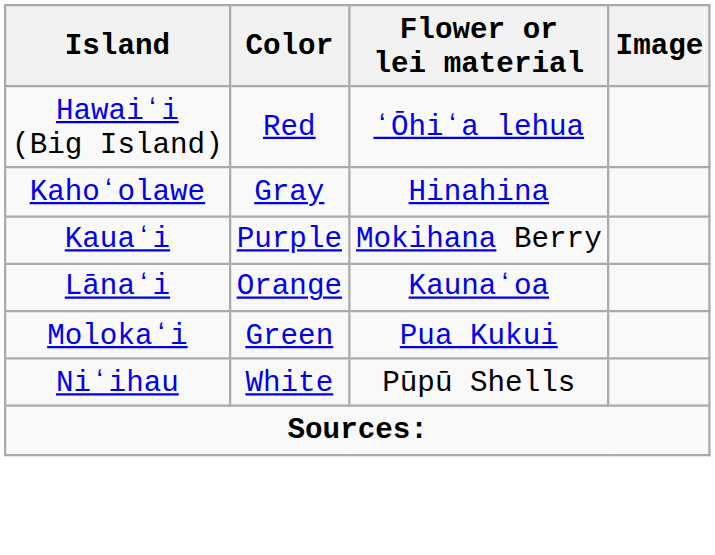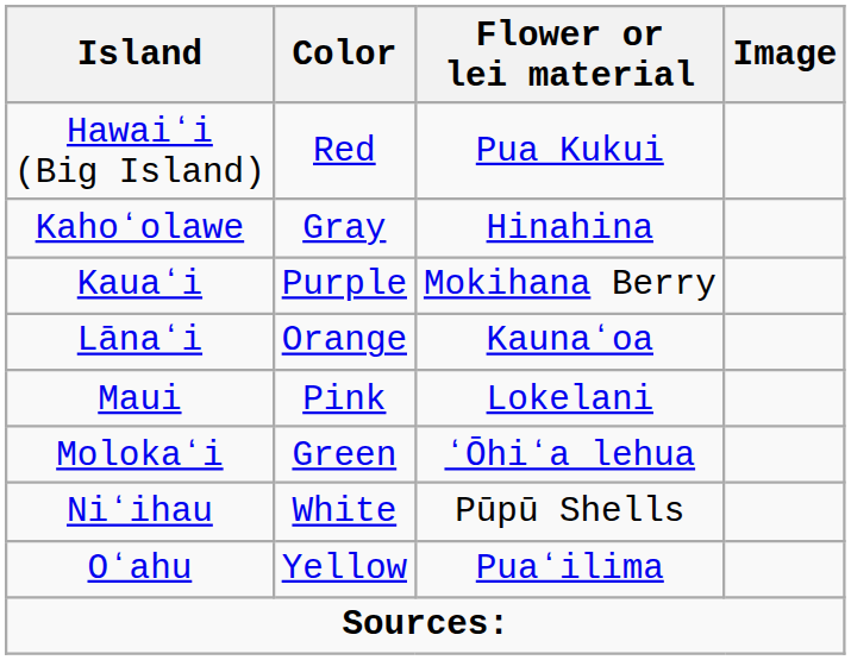Hawaiʻi (Big Island) | Flower or lei material: ʻŌhiʻa lehua -> Pua Kukui
+ row: Maui | Pink | Lokelani
Molokaʻi | Flower or lei material: Pua Kukui -> ʻŌhiʻa lehua
+ row: Oʻahu | Yellow | Puaʻilima
